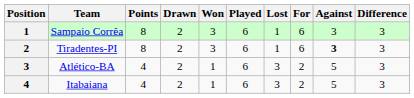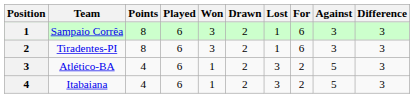columns swapped: Played <-> Drawn
Tiradentes-PI | Against: bold -> normal
